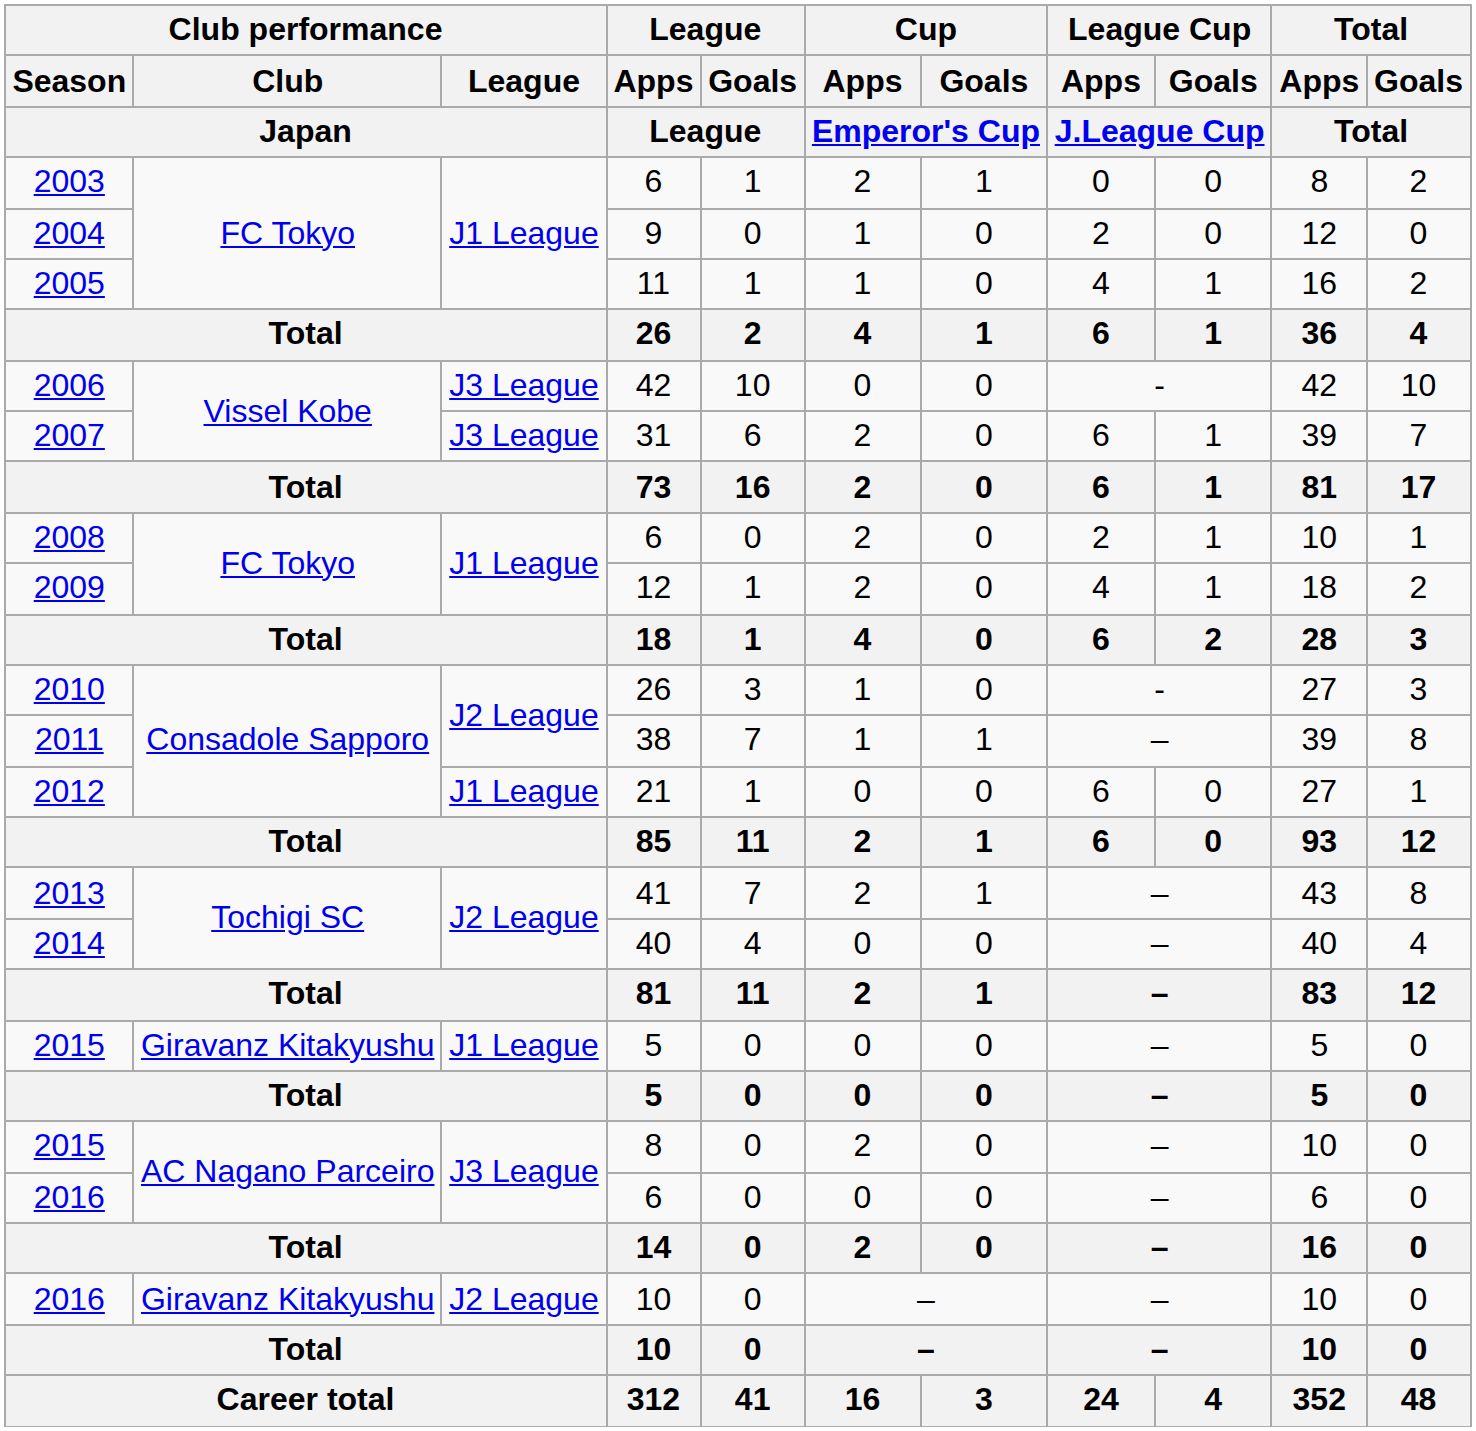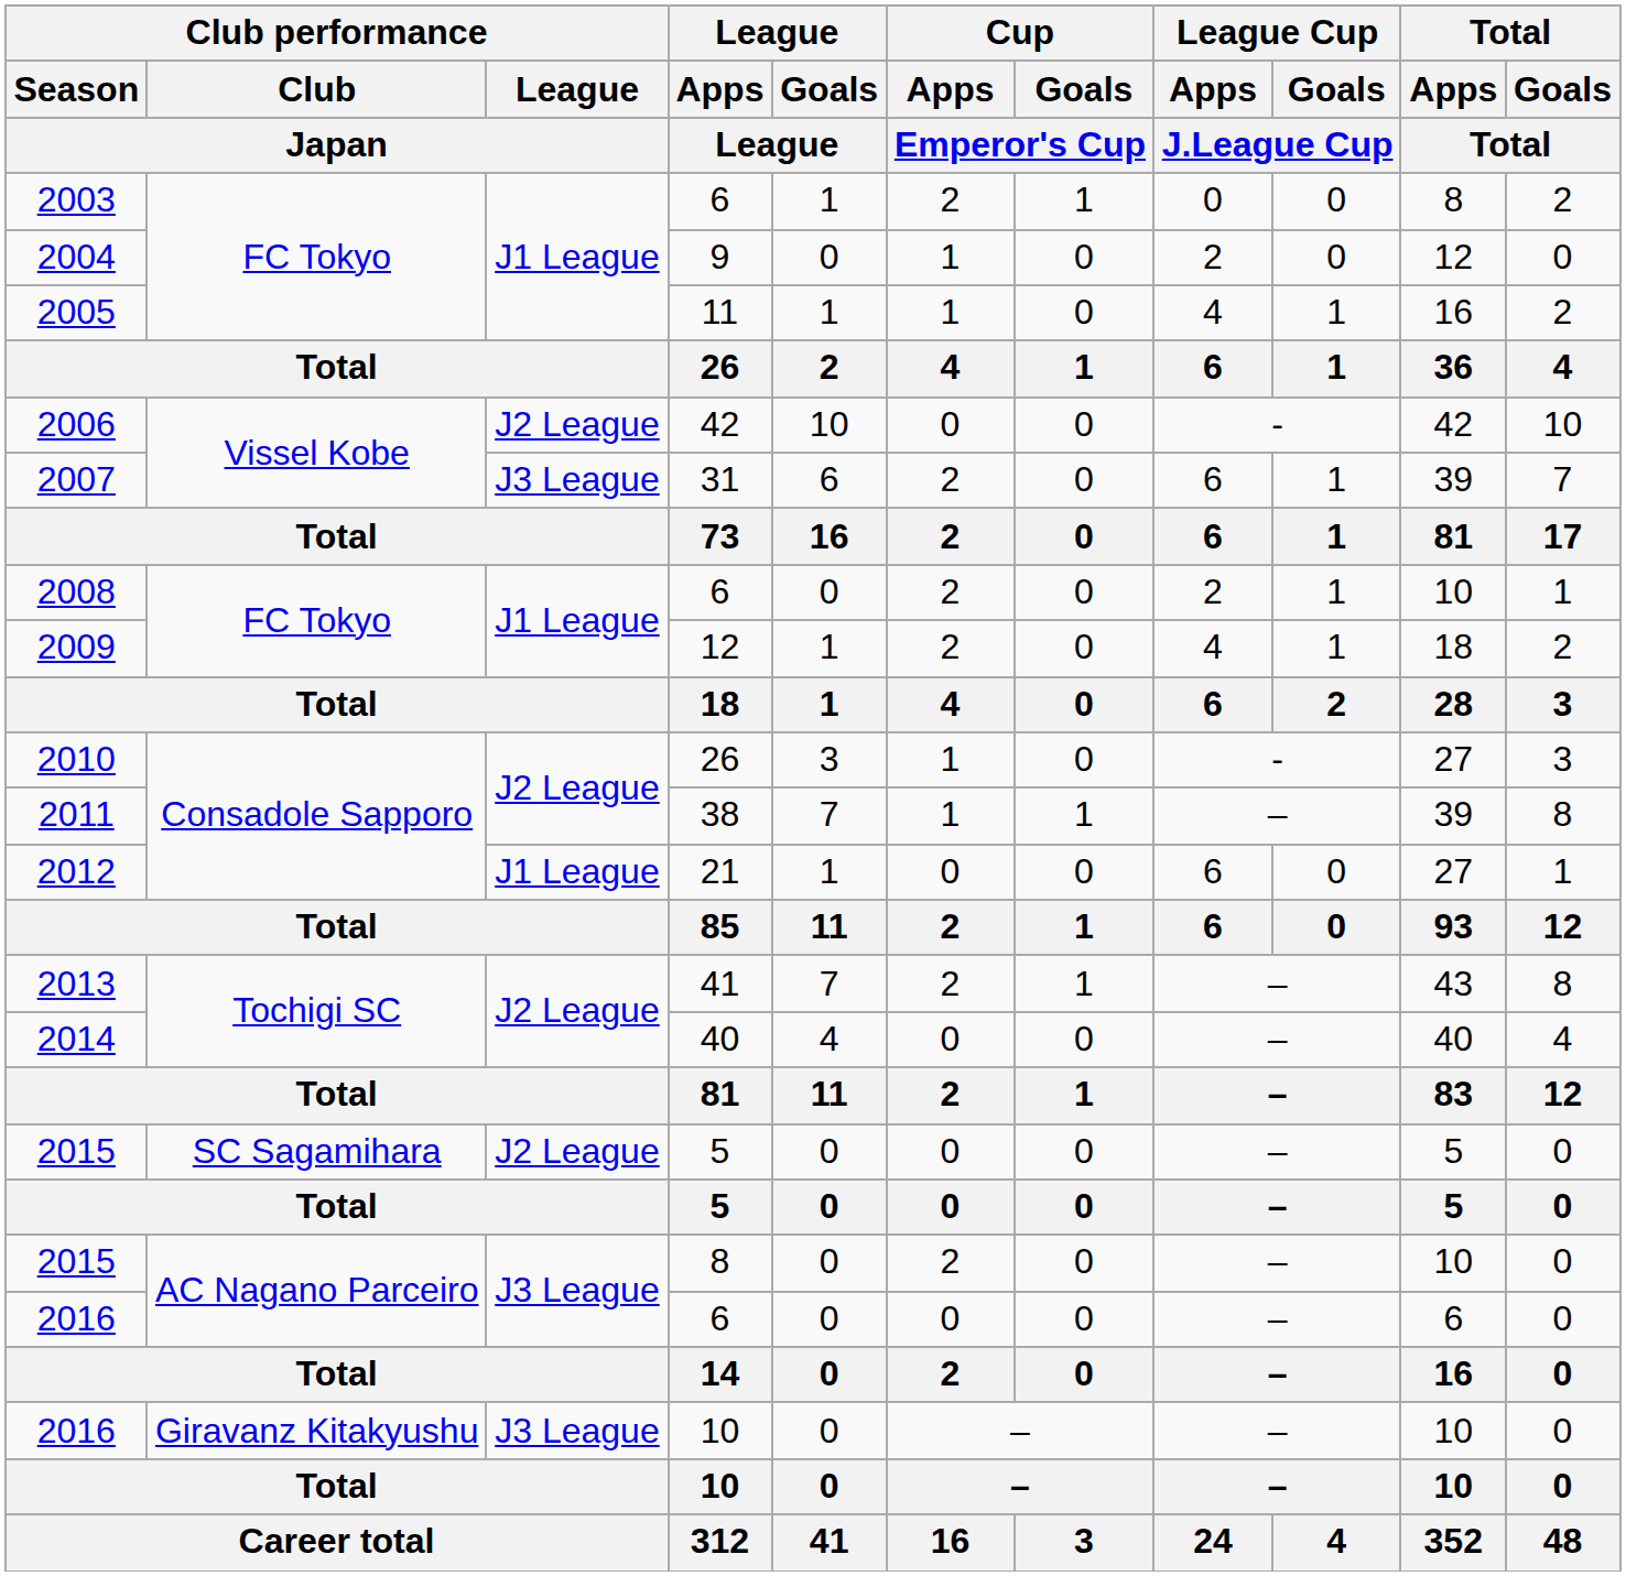2006 | Club performance / League / Japan: J3 League -> J2 League
2015 / 5 | Club performance / Club / Japan: Giravanz Kitakyushu -> SC Sagamihara
2015 / 5 | Club performance / League / Japan: J1 League -> J2 League
2016 / 10 | Club performance / League / Japan: J2 League -> J3 League
